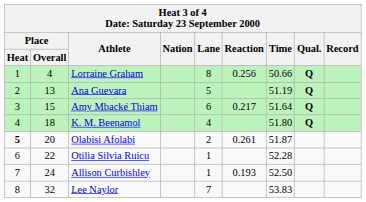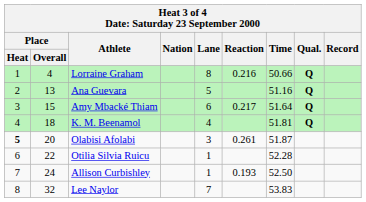Lorraine Graham | Reaction: 0.256 -> 0.216
Ana Guevara | Time: 51.19 -> 51.16
K. M. Beenamol | Time: 51.80 -> 51.81
Olabisi Afolabi | Lane: 2 -> 3
